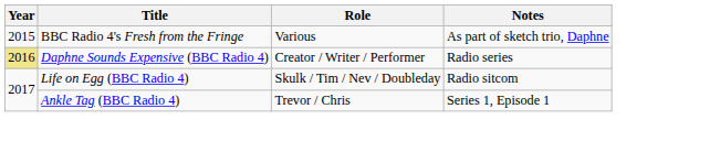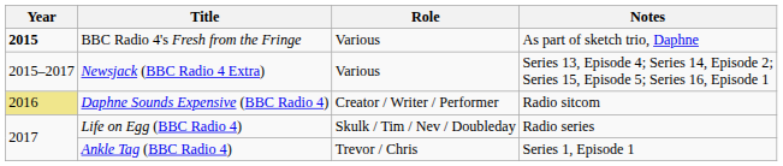BBC Radio 4's Fresh from the Fringe | Year: normal -> bold
+ row: 2015–2017 | Newsjack (BBC Radio 4 Extra) | Various | Series 13, Episode 4; Series 14, Episode 2; Series 15, Episode 5; Series 16, Episode 1
Daphne Sounds Expensive (BBC Radio 4) | Notes: Radio series -> Radio sitcom
Life on Egg (BBC Radio 4) | Notes: Radio sitcom -> Radio series
